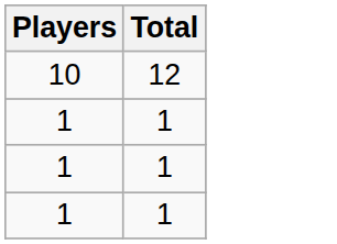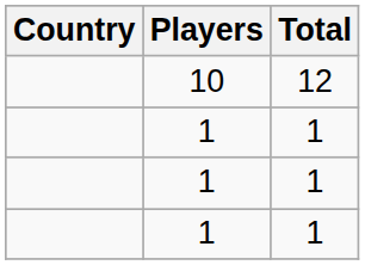+ column: Country
